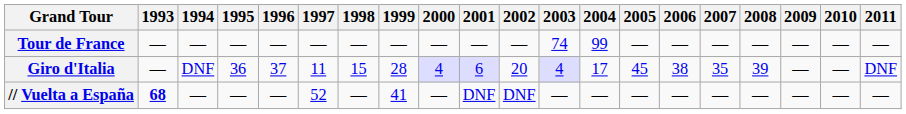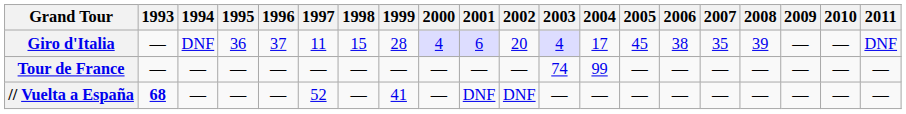rows swapped: Giro d'Italia <-> Tour de France
